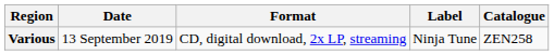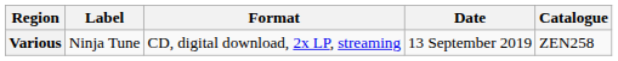columns swapped: Date <-> Label
